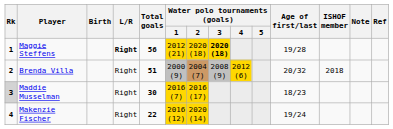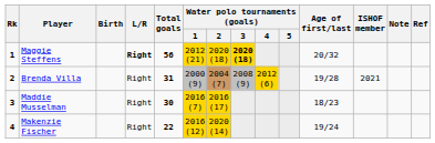Maggie Steffens | Age of first/last: 19/28 -> 20/32
Brenda Villa | Total goals: 51 -> 31
Brenda Villa | Age of first/last: 20/32 -> 19/28
Brenda Villa | ISHOF member: 2018 -> 2021
Maddie Musselman | Rk: lightgrey background -> no background
